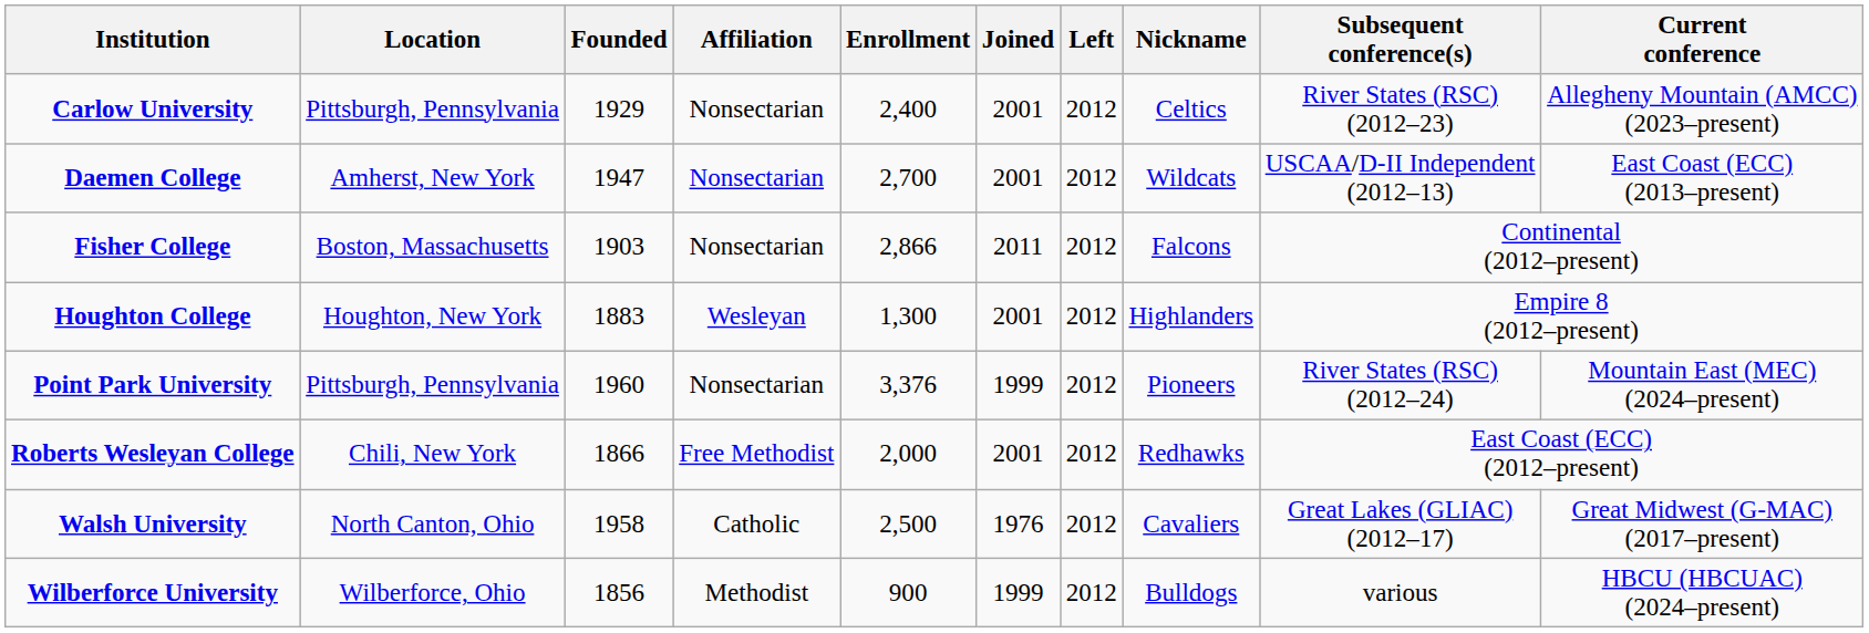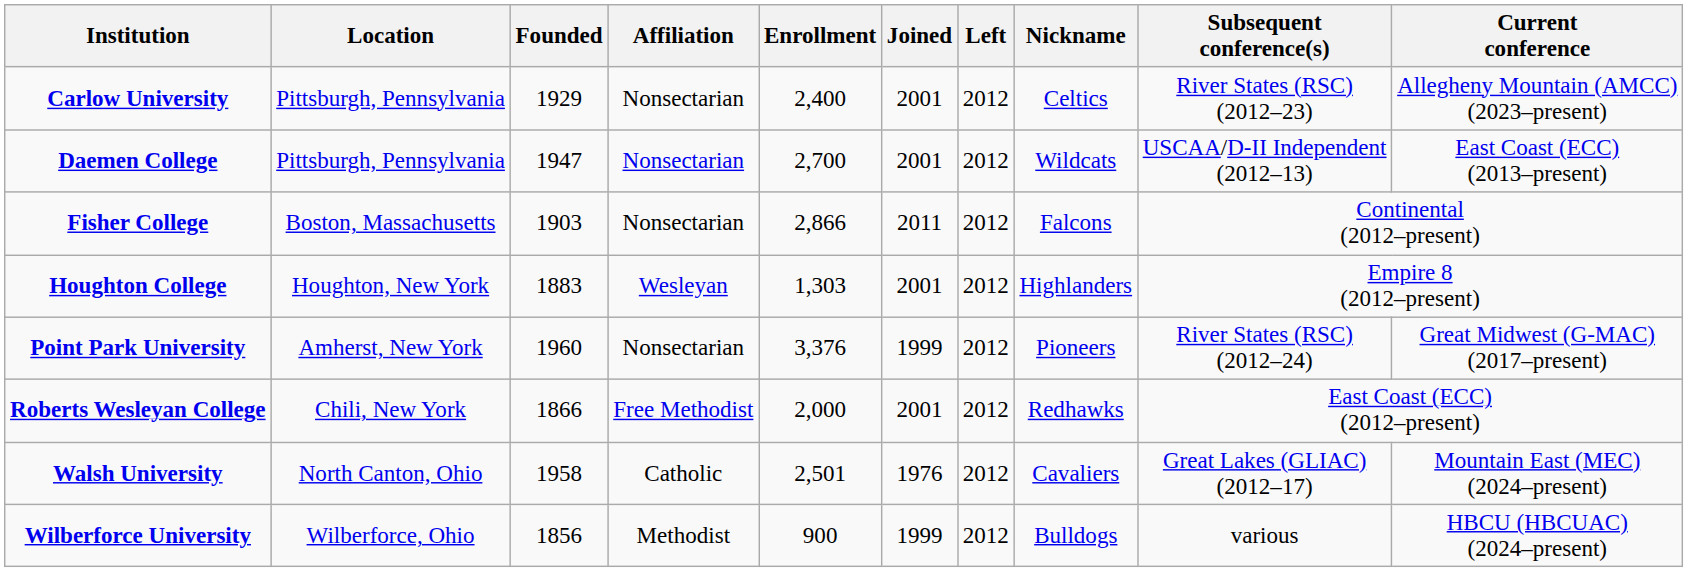Daemen College | Location: Amherst, New York -> Pittsburgh, Pennsylvania
Houghton College | Enrollment: 1,300 -> 1,303
Point Park University | Location: Pittsburgh, Pennsylvania -> Amherst, New York
Point Park University | Current conference: Mountain East (MEC) (2024–present) -> Great Midwest (G-MAC) (2017–present)
Walsh University | Enrollment: 2,500 -> 2,501
Walsh University | Current conference: Great Midwest (G-MAC) (2017–present) -> Mountain East (MEC) (2024–present)
